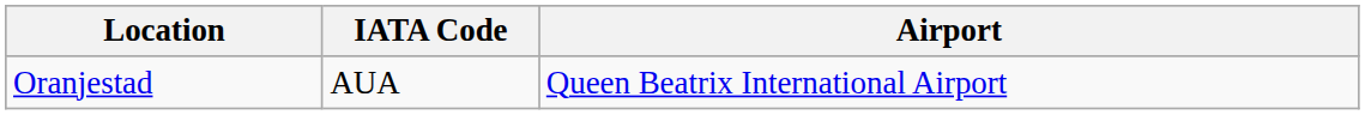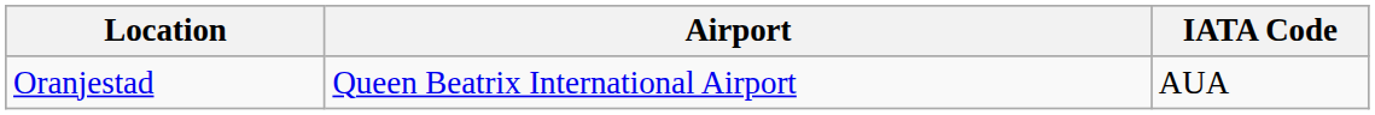columns swapped: Airport <-> IATA Code
